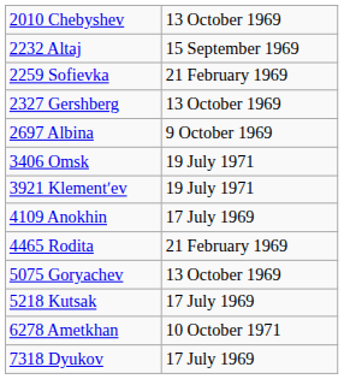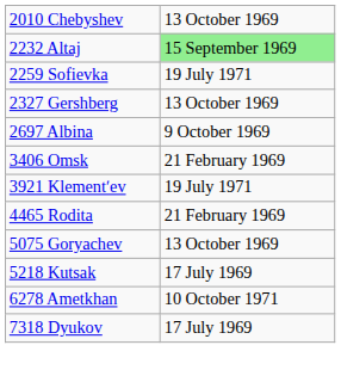2232 Altaj | column 2: no background -> lightgreen background
2259 Sofievka | column 2: 21 February 1969 -> 19 July 1971
3406 Omsk | column 2: 19 July 1971 -> 21 February 1969
- row: 4109 Anokhin | 17 July 1969
